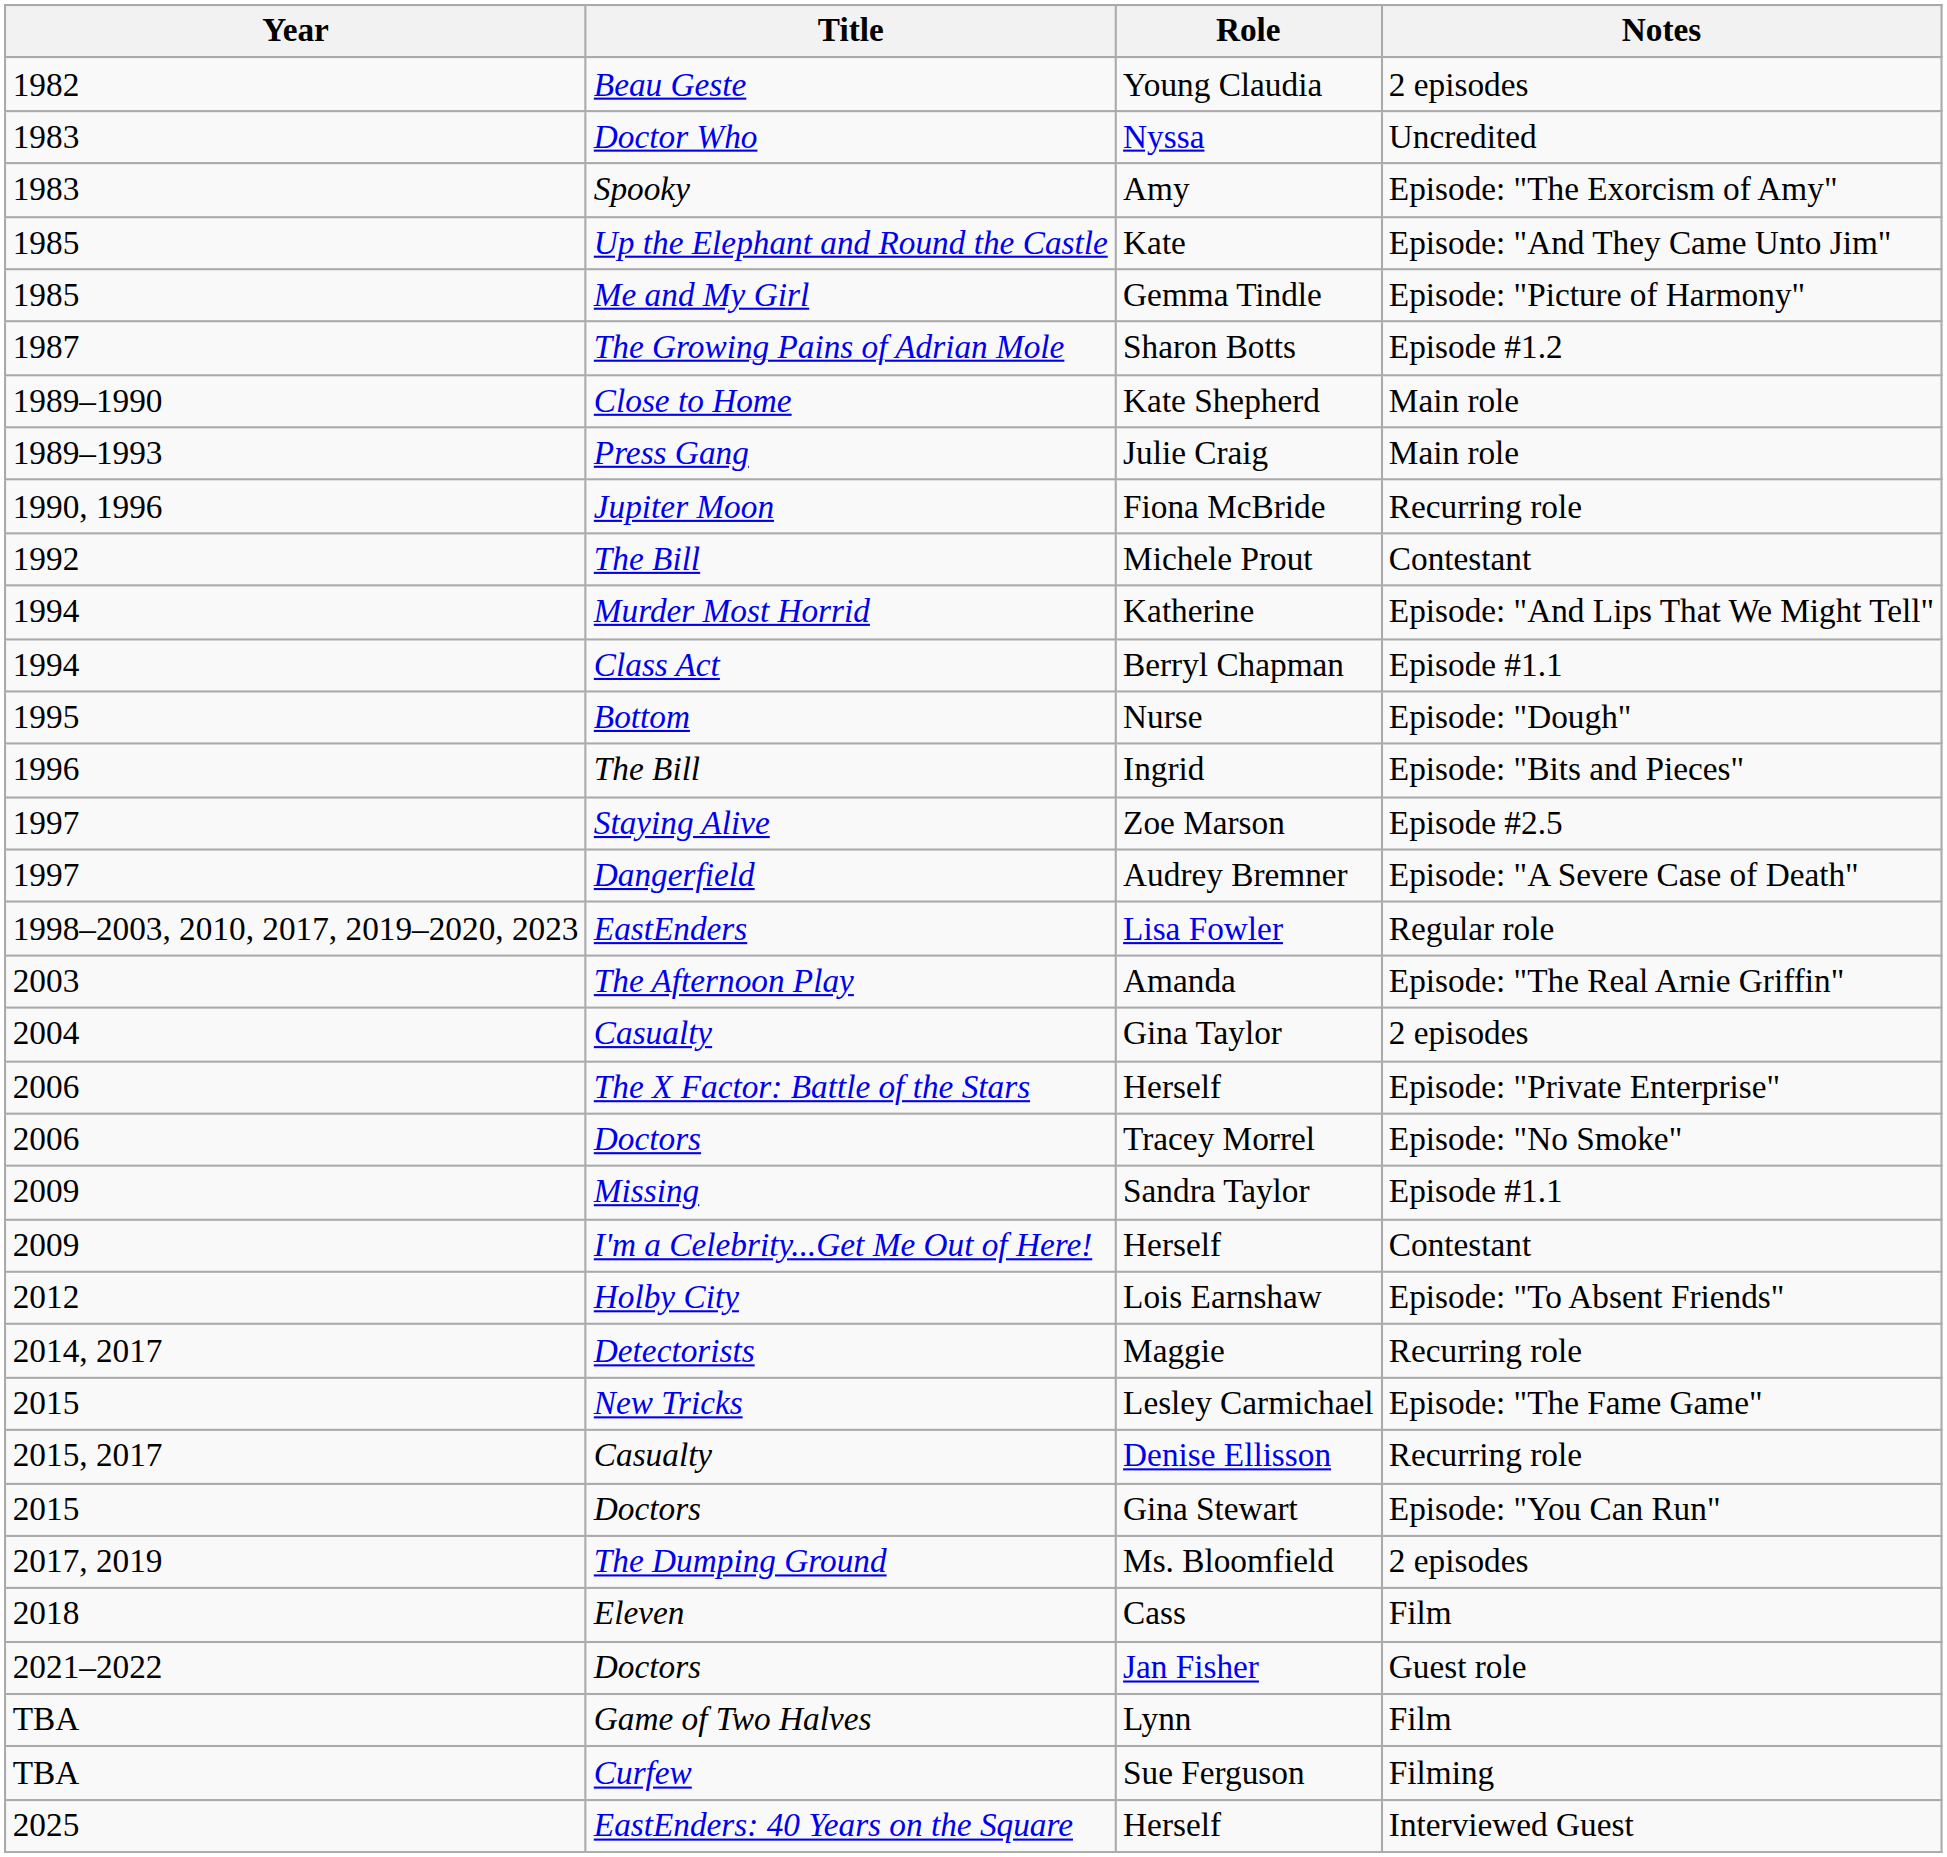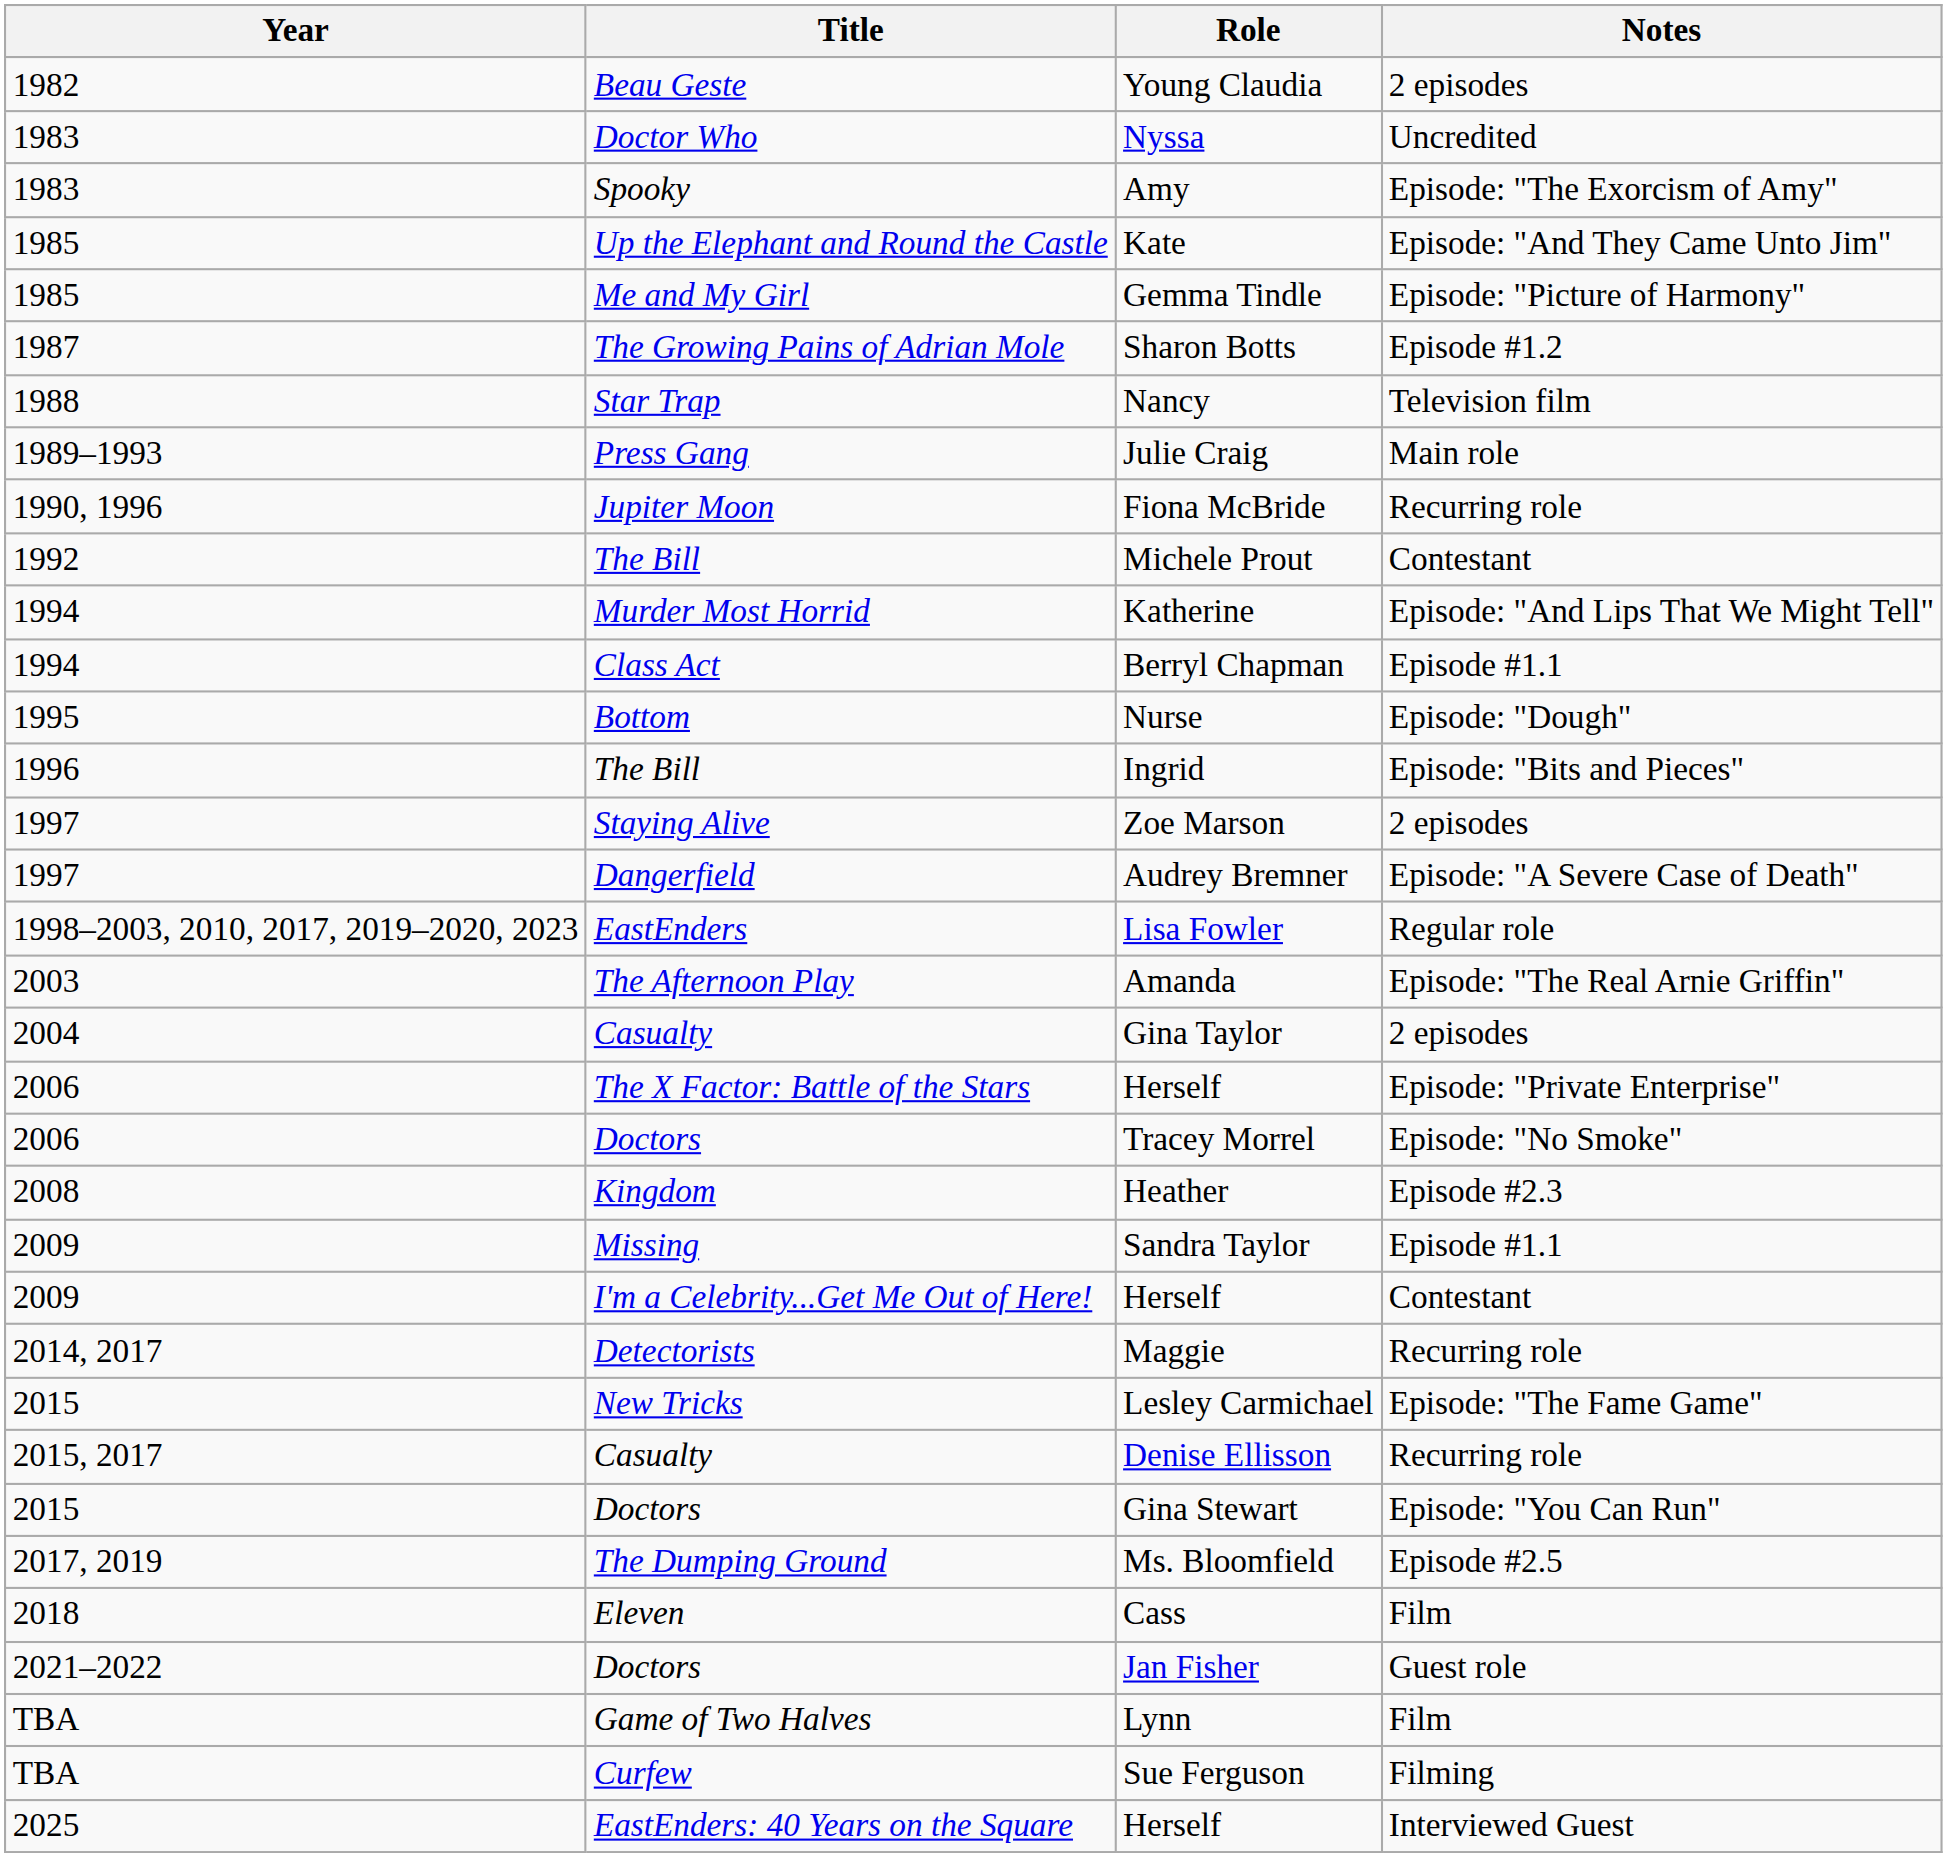+ row: 1988 | Star Trap | Nancy | Television film
- row: 1989–1990 | Close to Home | Kate Shepherd | Main role
Zoe Marson | Notes: Episode #2.5 -> 2 episodes
+ row: 2008 | Kingdom | Heather | Episode #2.3
- row: 2012 | Holby City | Lois Earnshaw | Episode: "To Absent Friends"
Ms. Bloomfield | Notes: 2 episodes -> Episode #2.5
